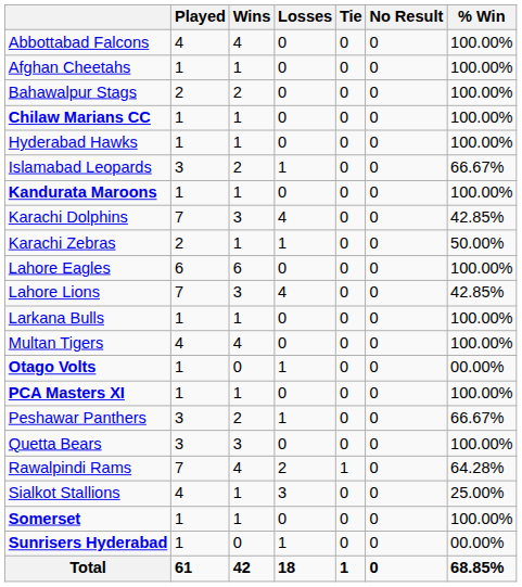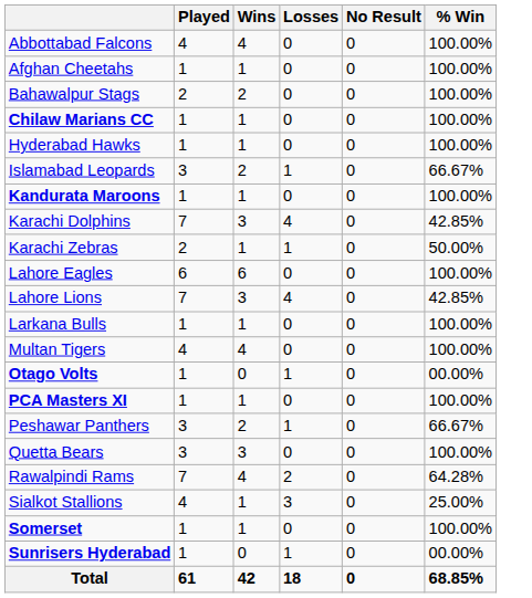- column: Tie | 0 | 0 | 0 | 0 | 0 | 0 | 0 | 0 | 0 | 0 | 0 | 0 | 0 | 0 | 0 | 0 | 0 | 1 | 0 | 0 | 0 | 1
